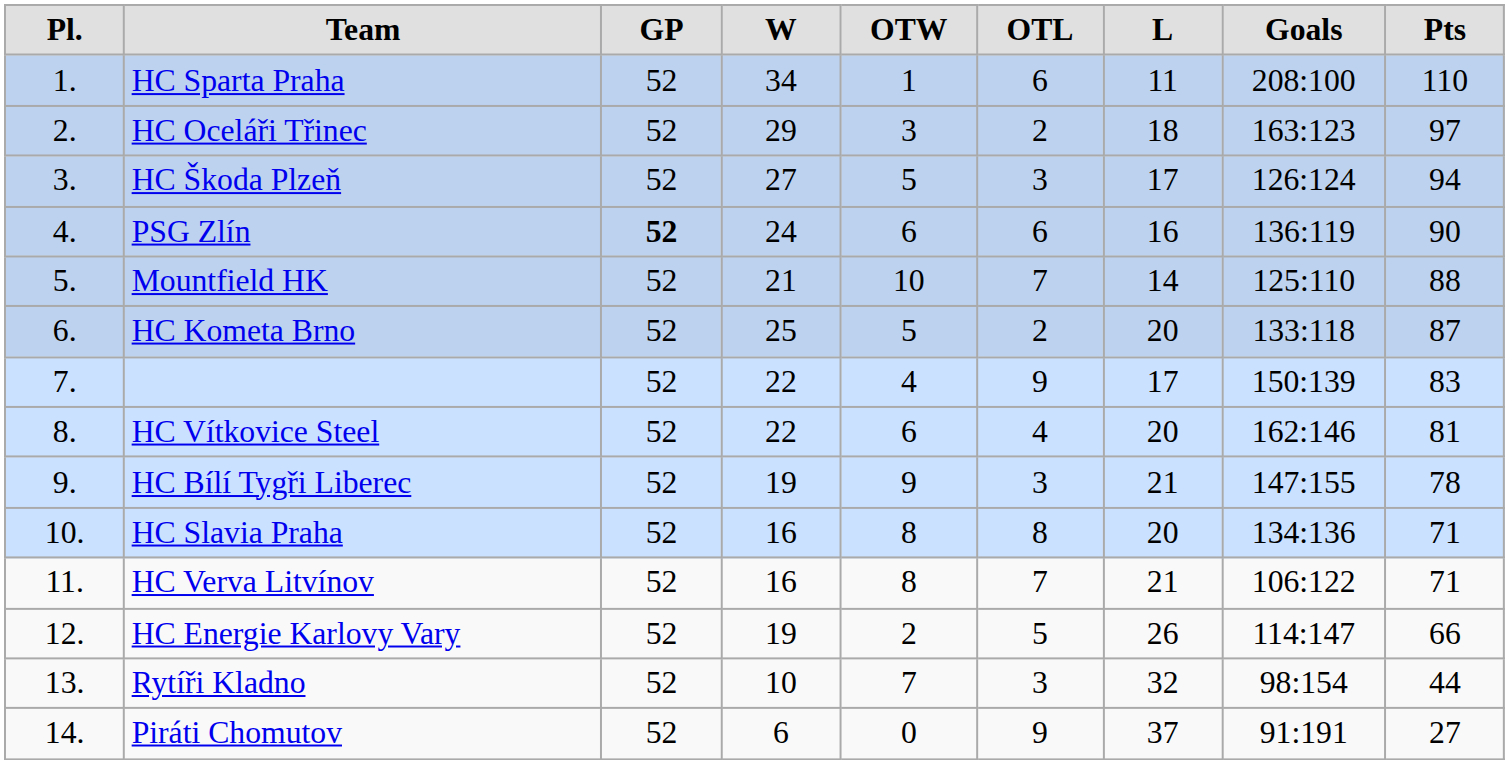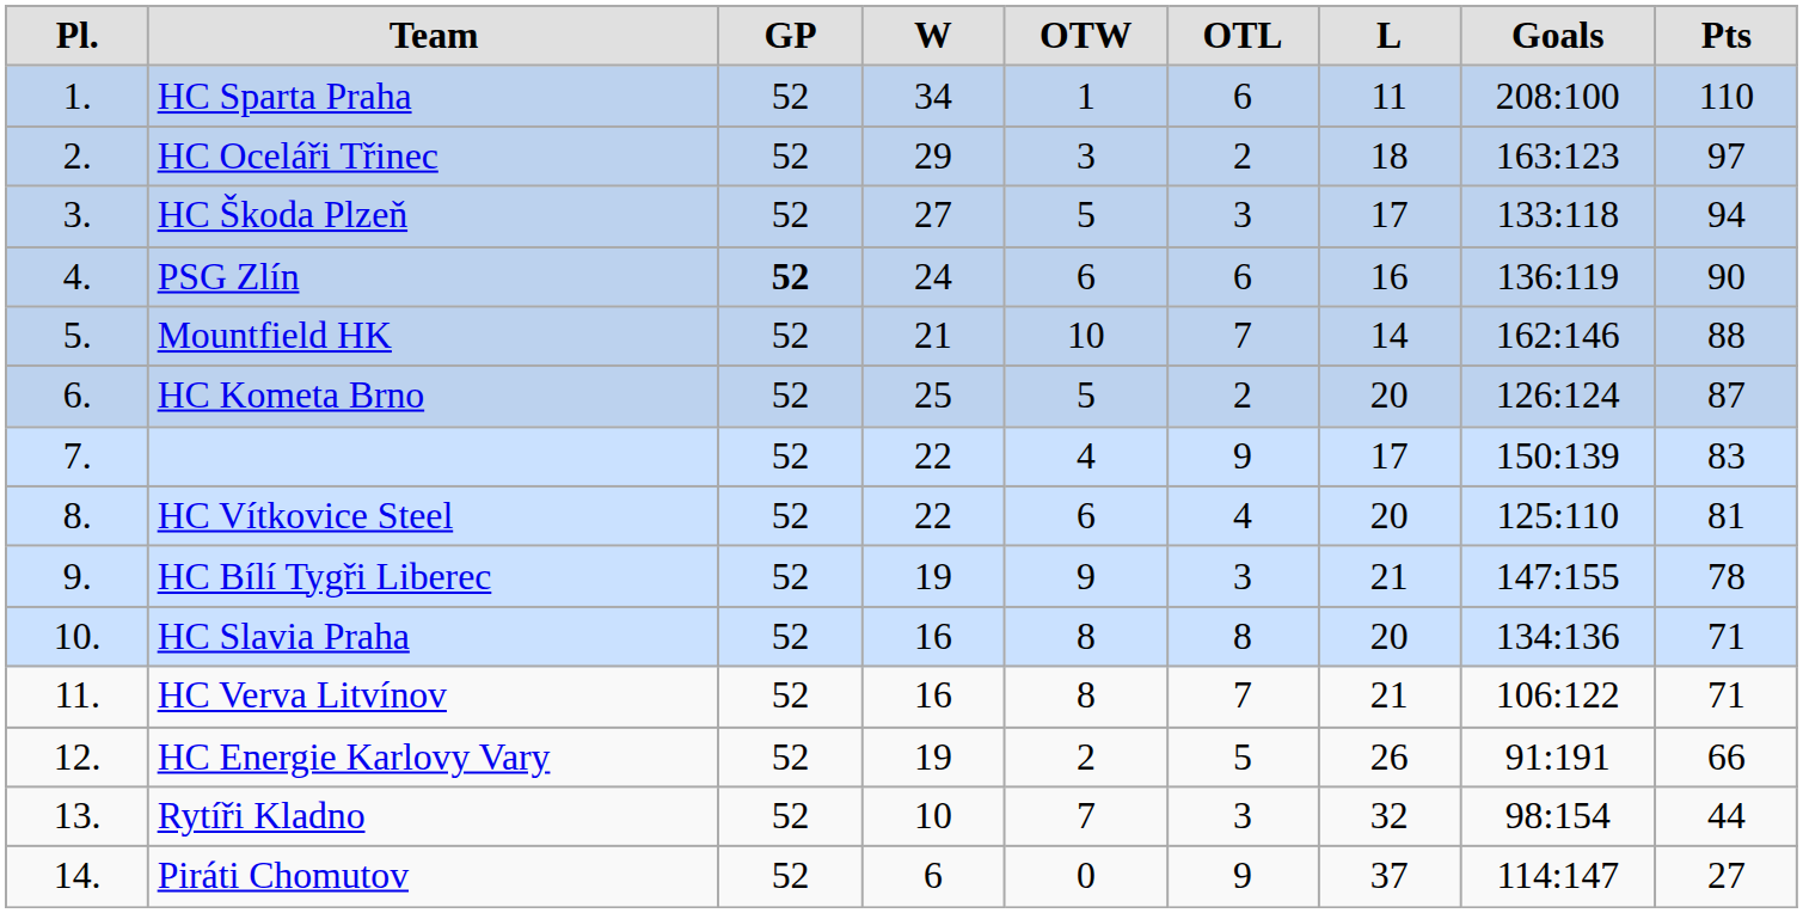HC Škoda Plzeň | column 8: 126:124 -> 133:118
Mountfield HK | column 8: 125:110 -> 162:146
HC Kometa Brno | column 8: 133:118 -> 126:124
HC Vítkovice Steel | column 8: 162:146 -> 125:110
HC Energie Karlovy Vary | column 8: 114:147 -> 91:191
Piráti Chomutov | column 8: 91:191 -> 114:147
